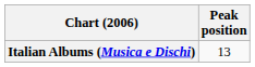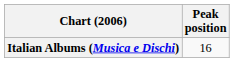Italian Albums (Musica e Dischi) | Peak position: 13 -> 16
